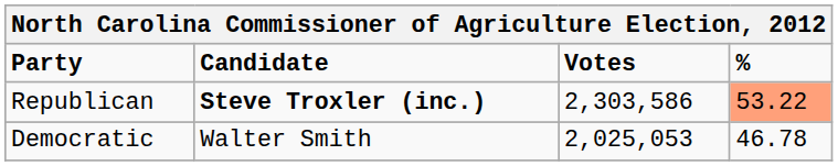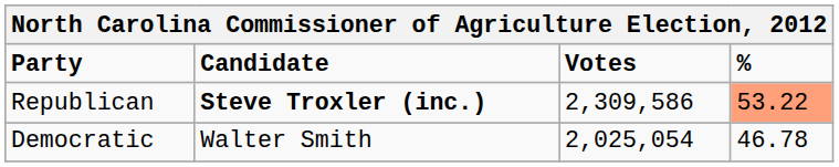Republican | Votes: 2,303,586 -> 2,309,586
Democratic | Votes: 2,025,053 -> 2,025,054
